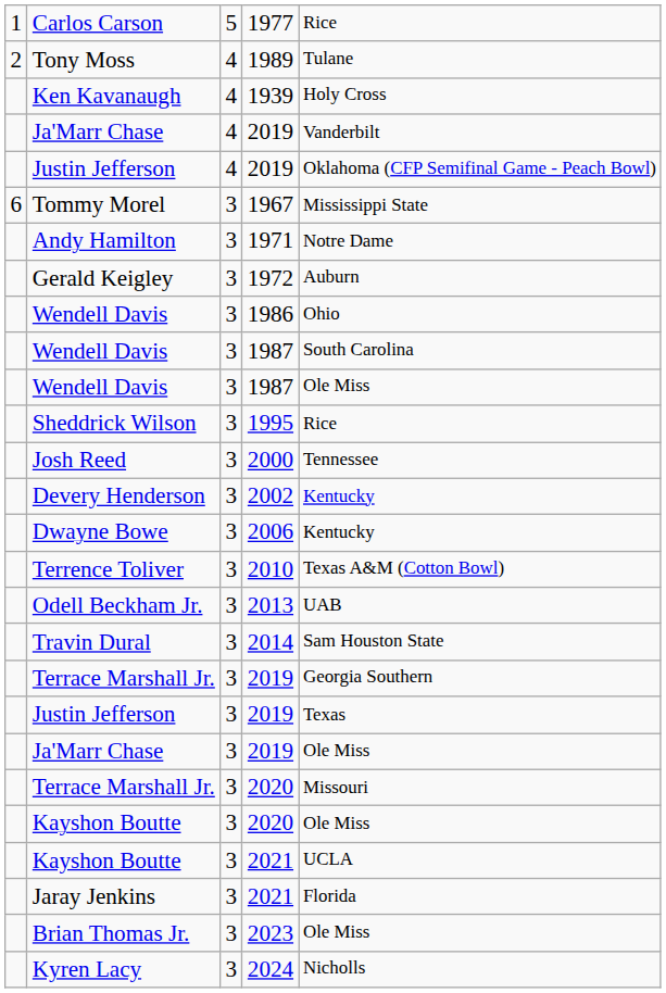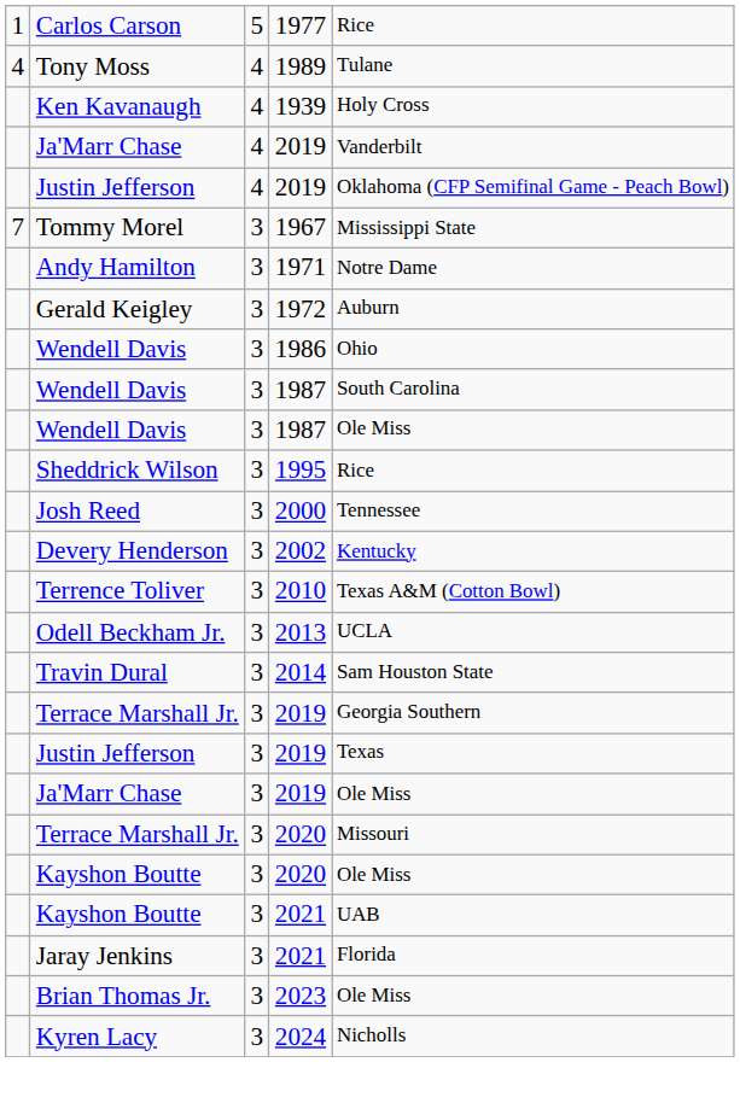Tony Moss | column 1: 2 -> 4
Tommy Morel | column 1: 6 -> 7
- row: Dwayne Bowe | 3 | 2006 | Kentucky
Odell Beckham Jr. | column 5: UAB -> UCLA
Kayshon Boutte / 2021 | column 5: UCLA -> UAB
